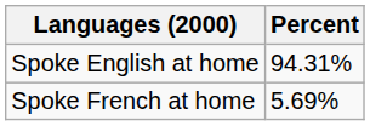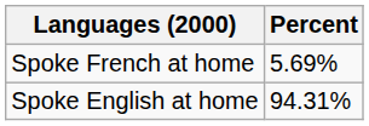rows swapped: Spoke English at home <-> Spoke French at home
